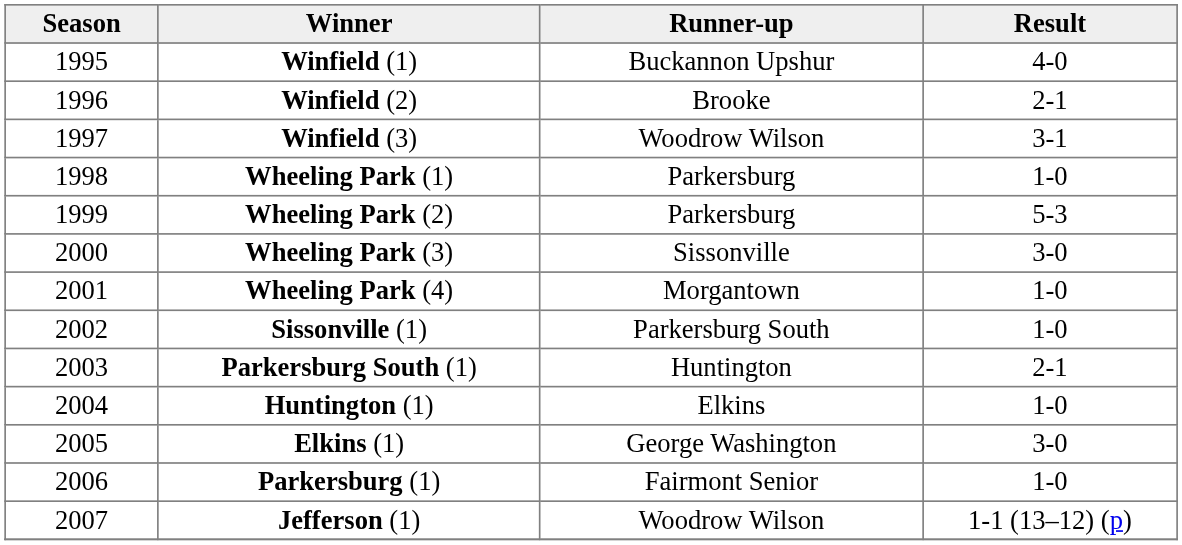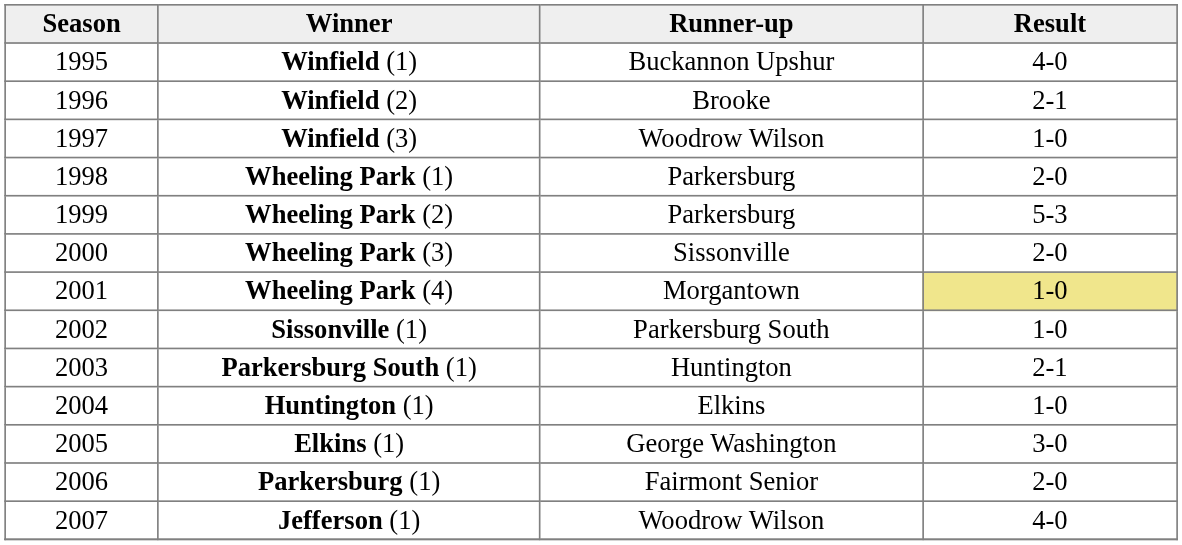Winfield (3) | Result: 3-1 -> 1-0
Wheeling Park (1) | Result: 1-0 -> 2-0
Wheeling Park (3) | Result: 3-0 -> 2-0
Wheeling Park (4) | Result: no background -> khaki background
Parkersburg (1) | Result: 1-0 -> 2-0
Jefferson (1) | Result: 1-1 (13–12) (p) -> 4-0
